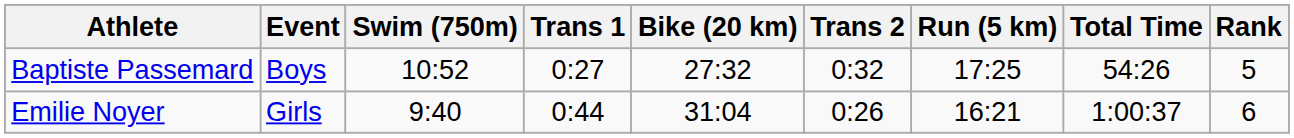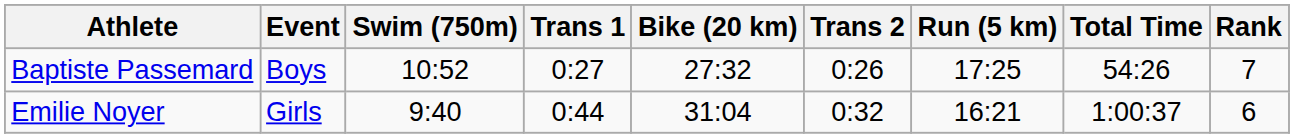Baptiste Passemard | Trans 2: 0:32 -> 0:26
Baptiste Passemard | Rank: 5 -> 7
Emilie Noyer | Trans 2: 0:26 -> 0:32
